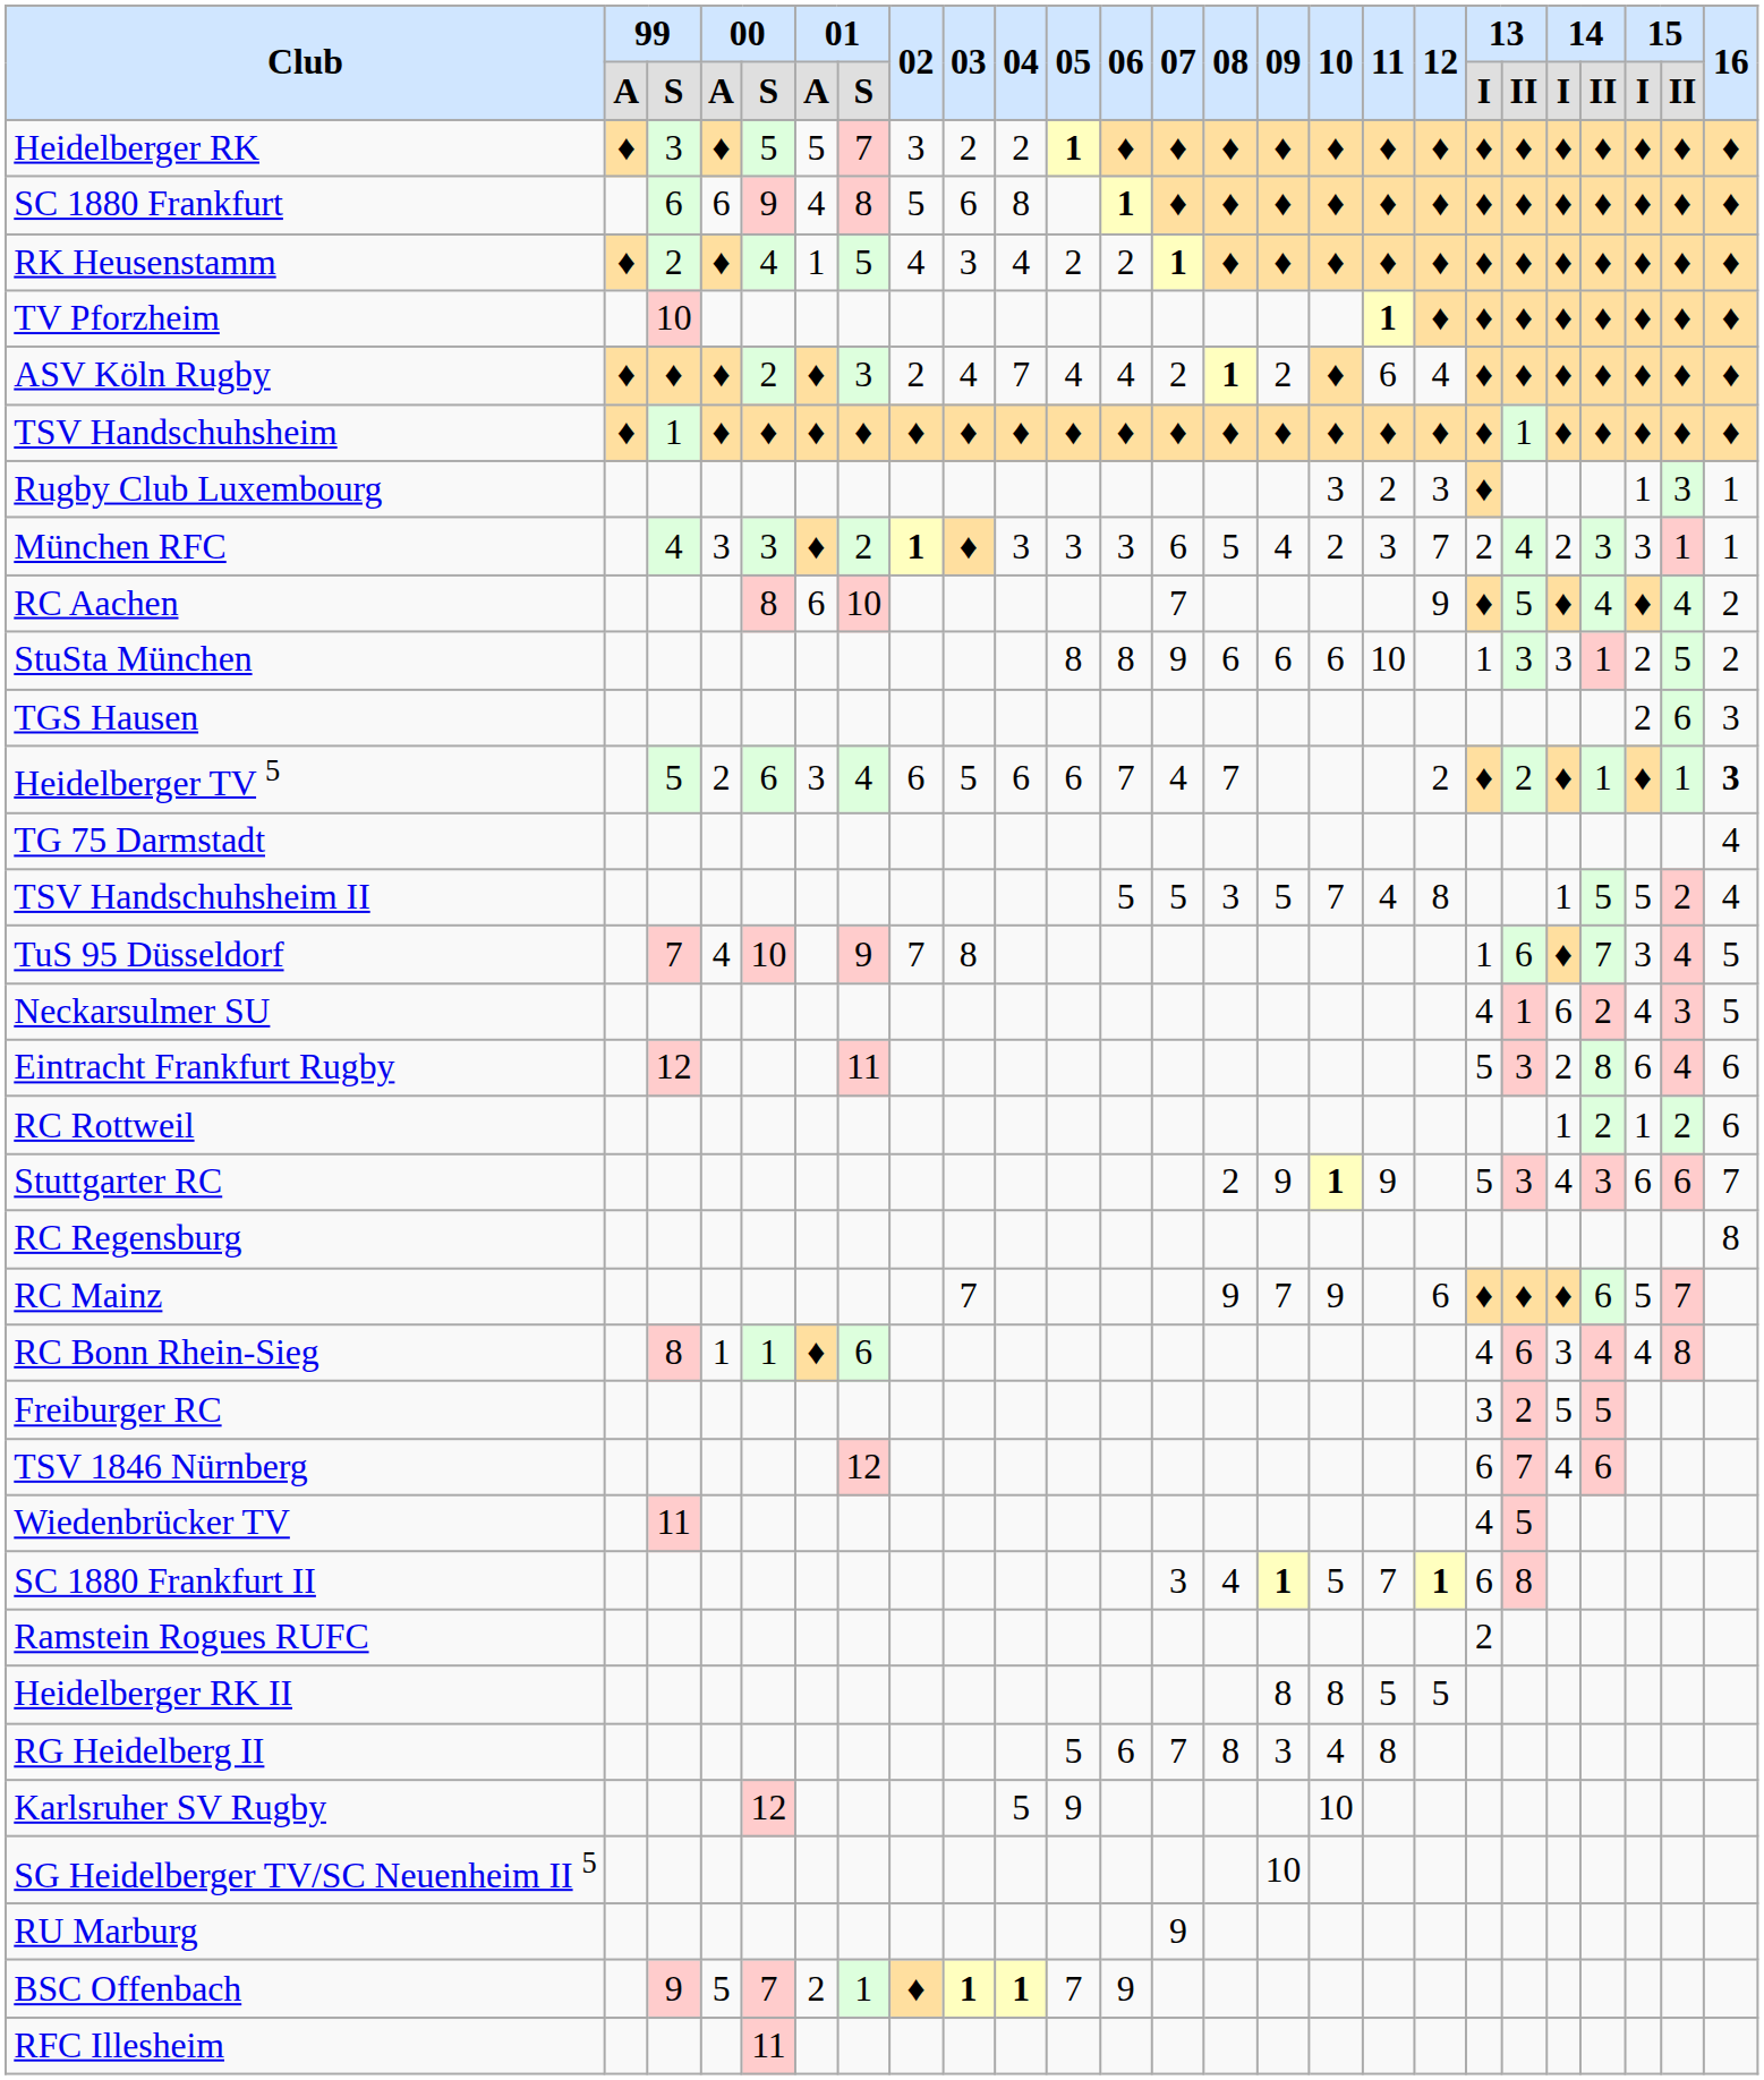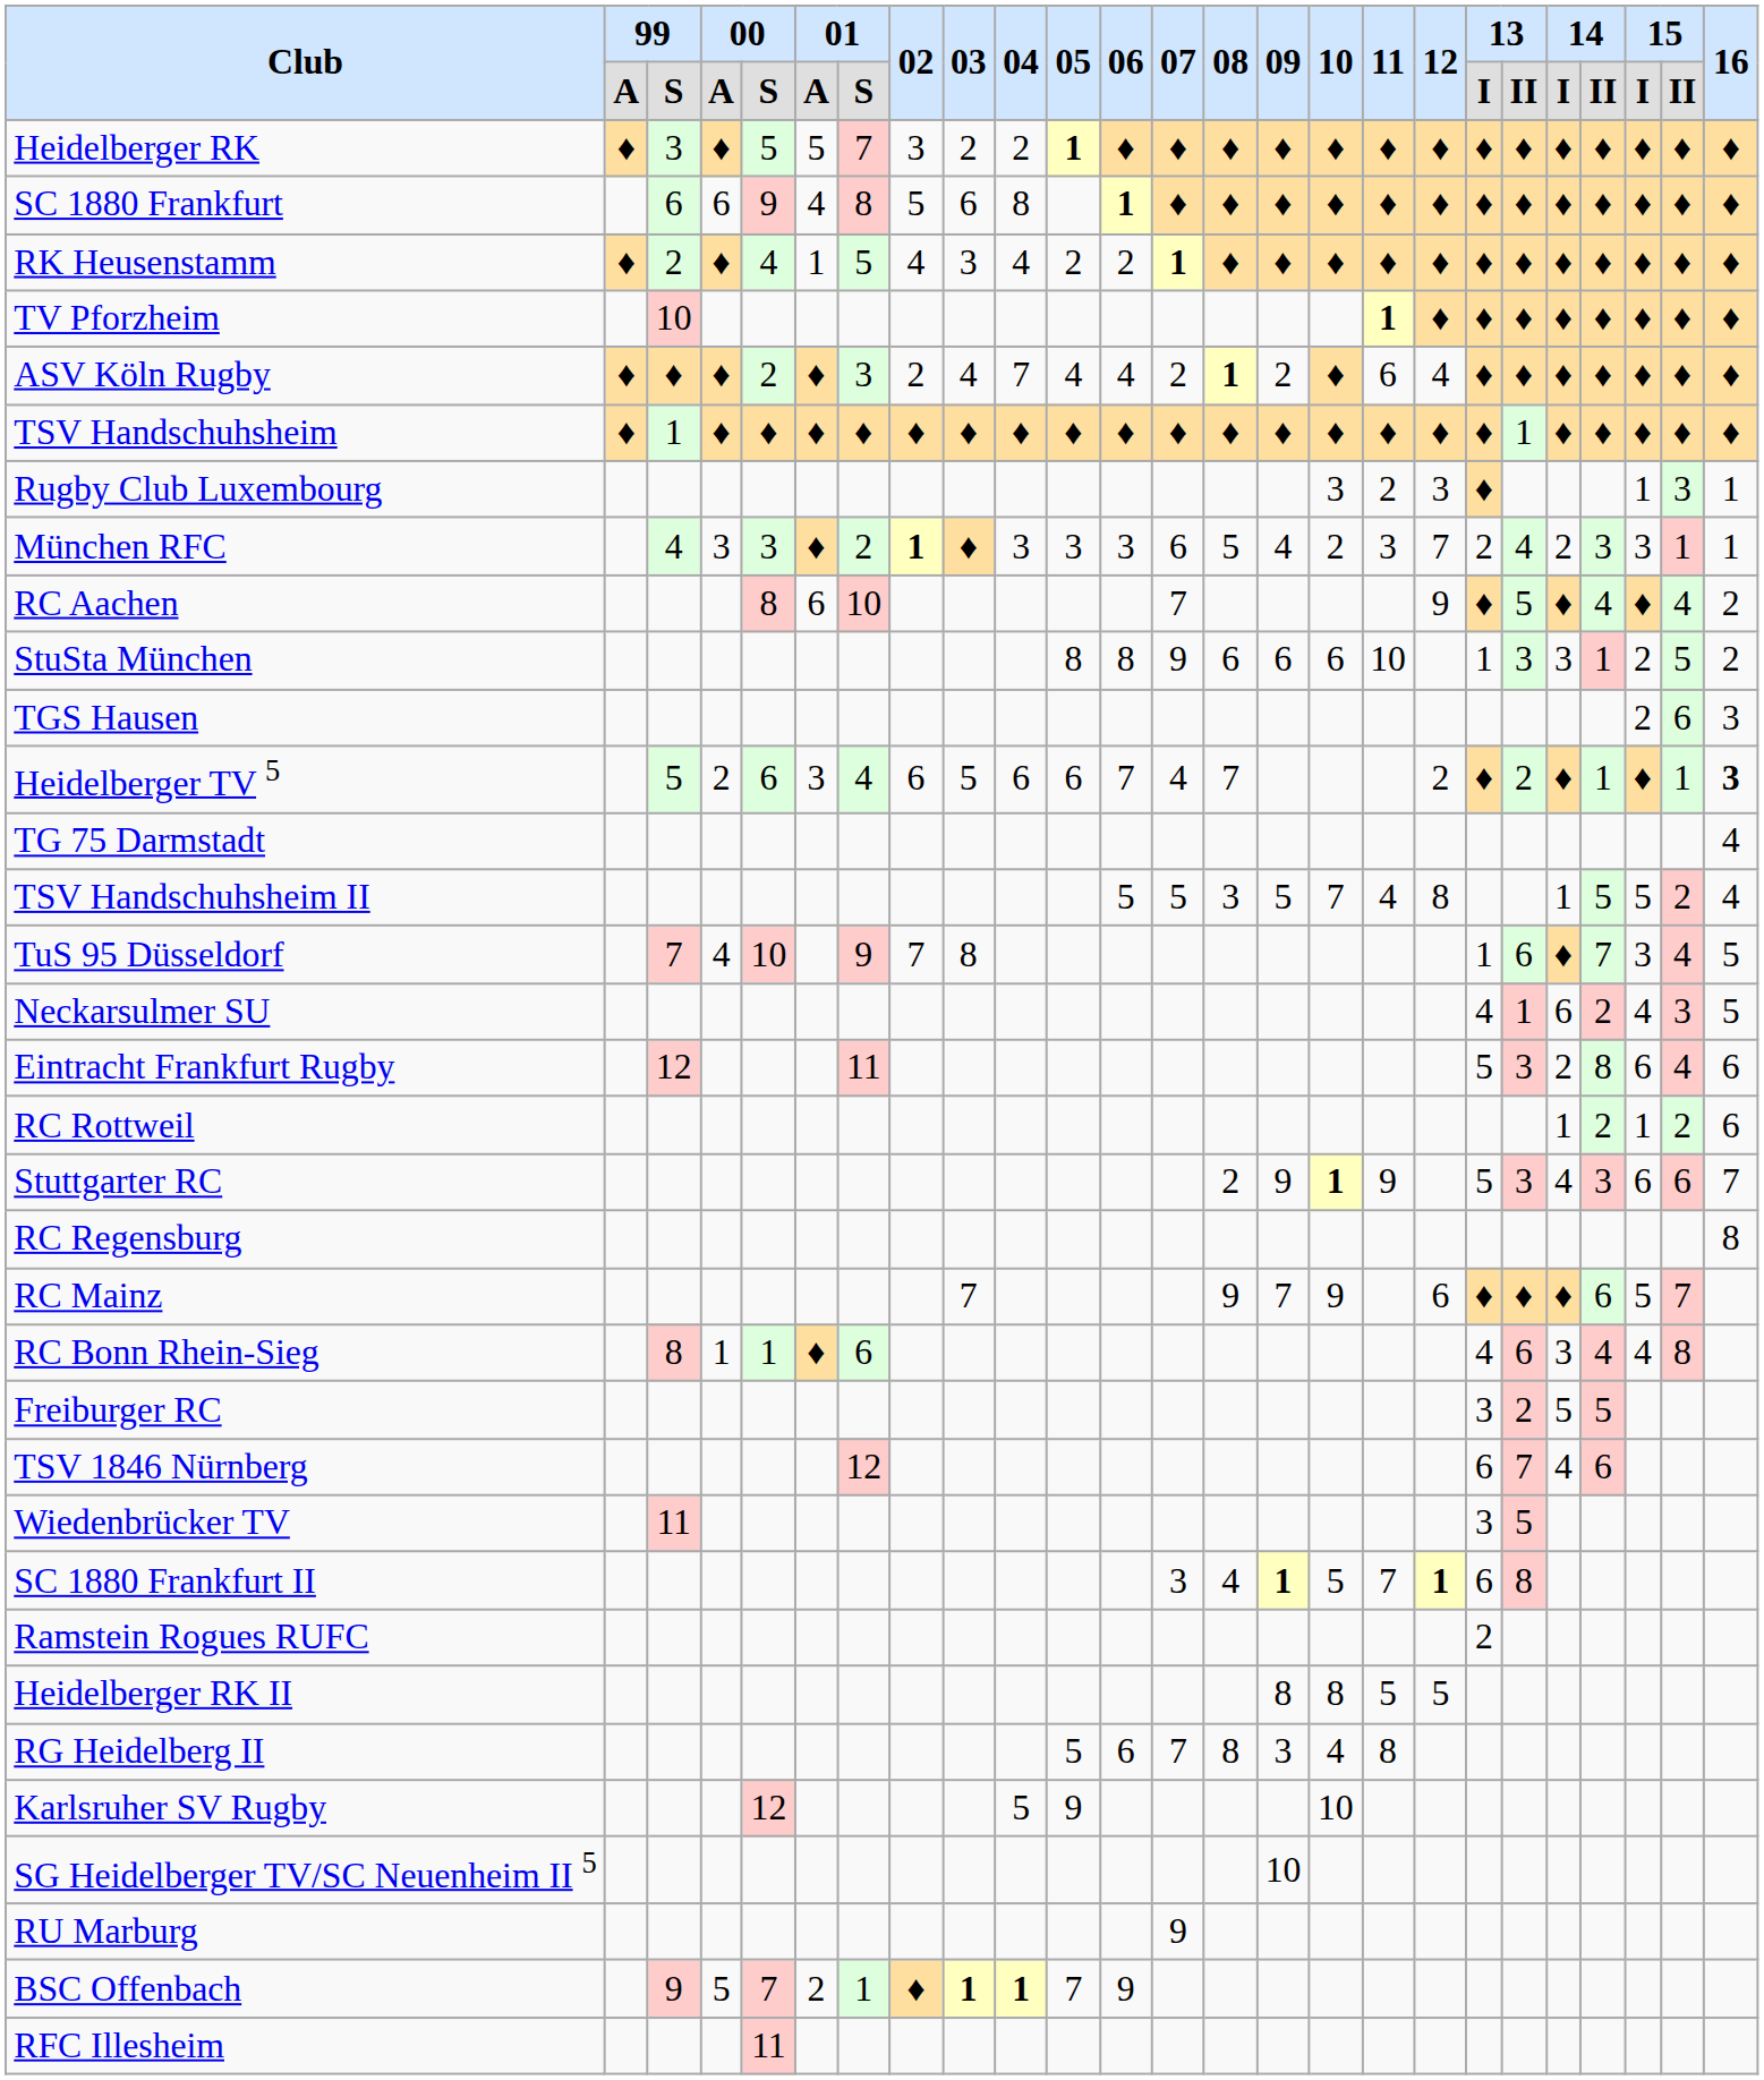Wiedenbrücker TV | column 19: 4 -> 3
